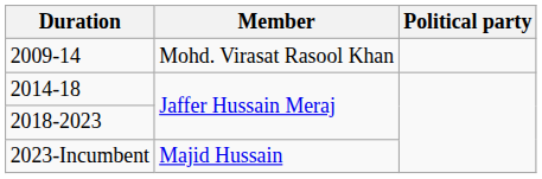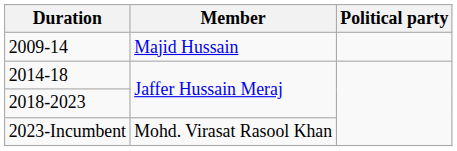2009-14 | Member: Mohd. Virasat Rasool Khan -> Majid Hussain
2023-Incumbent | Member: Majid Hussain -> Mohd. Virasat Rasool Khan
